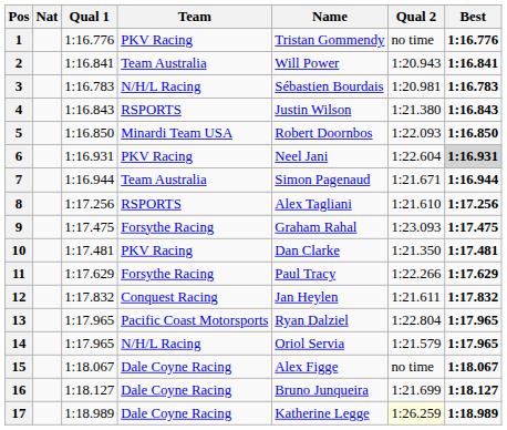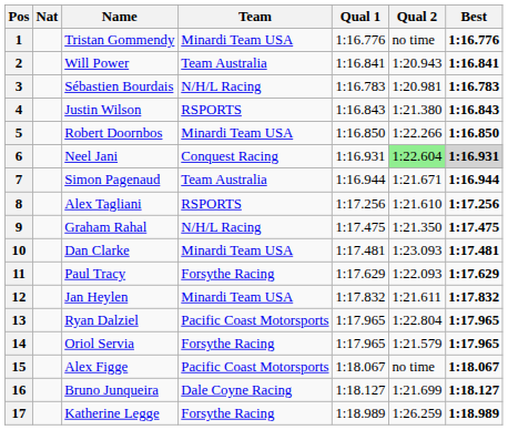columns swapped: Name <-> Qual 1
1 | Team: PKV Racing -> Minardi Team USA
5 | Qual 2: 1:22.093 -> 1:22.266
6 | Team: PKV Racing -> Conquest Racing
6 | Qual 2: no background -> lightgreen background
9 | Team: Forsythe Racing -> N/H/L Racing
9 | Qual 2: 1:23.093 -> 1:21.350
10 | Team: PKV Racing -> Minardi Team USA
10 | Qual 2: 1:21.350 -> 1:23.093
11 | Qual 2: 1:22.266 -> 1:22.093
12 | Team: Conquest Racing -> Minardi Team USA
14 | Team: N/H/L Racing -> Forsythe Racing
15 | Team: Dale Coyne Racing -> Pacific Coast Motorsports
17 | Team: Dale Coyne Racing -> Forsythe Racing
17 | Qual 2: lightyellow background -> no background
